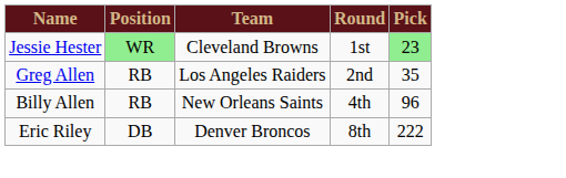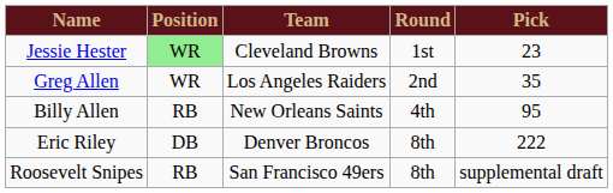Jessie Hester | Pick: lightgreen background -> no background
Greg Allen | Position: RB -> WR
Billy Allen | Pick: 96 -> 95
+ row: Roosevelt Snipes | RB | San Francisco 49ers | 8th | supplemental draft
